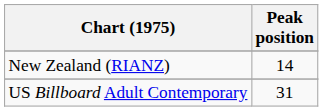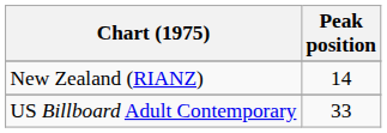US Billboard Adult Contemporary | Peak position: 31 -> 33
